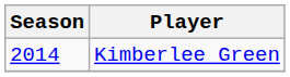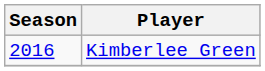Kimberlee Green | Season: 2014 -> 2016
